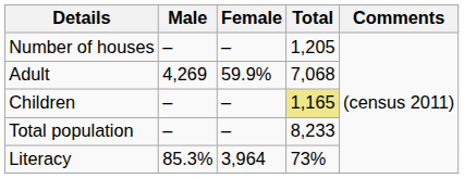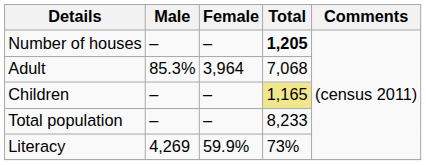Number of houses | Total: normal -> bold
Adult | Male: 4,269 -> 85.3%
Adult | Female: 59.9% -> 3,964
Literacy | Male: 85.3% -> 4,269
Literacy | Female: 3,964 -> 59.9%
